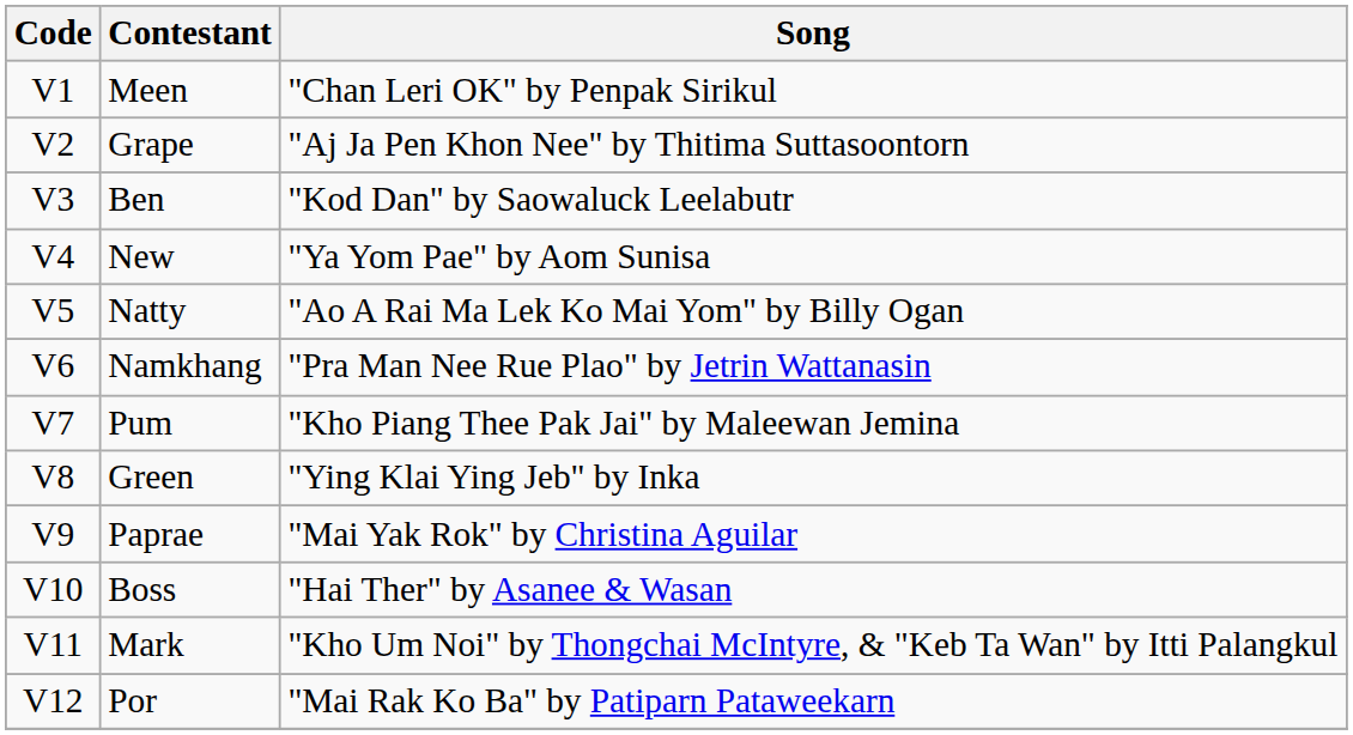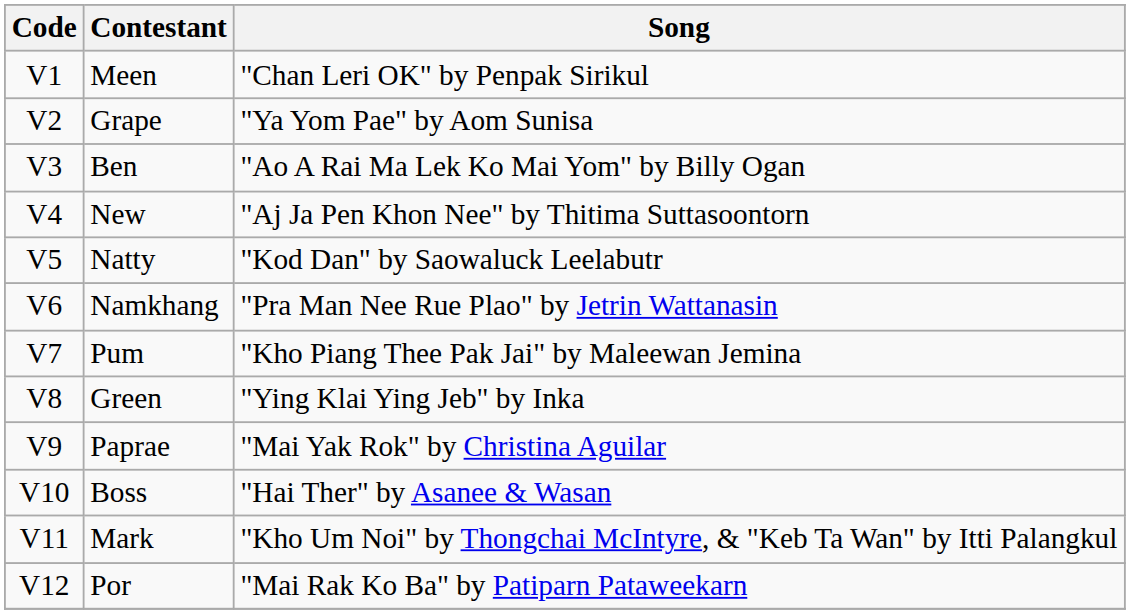Grape | Song: "Aj Ja Pen Khon Nee" by Thitima Suttasoontorn -> "Ya Yom Pae" by Aom Sunisa
Ben | Song: "Kod Dan" by Saowaluck Leelabutr -> "Ao A Rai Ma Lek Ko Mai Yom" by Billy Ogan
New | Song: "Ya Yom Pae" by Aom Sunisa -> "Aj Ja Pen Khon Nee" by Thitima Suttasoontorn
Natty | Song: "Ao A Rai Ma Lek Ko Mai Yom" by Billy Ogan -> "Kod Dan" by Saowaluck Leelabutr
